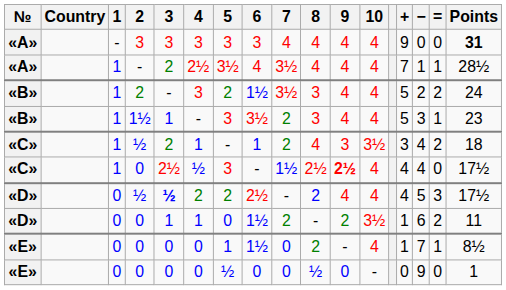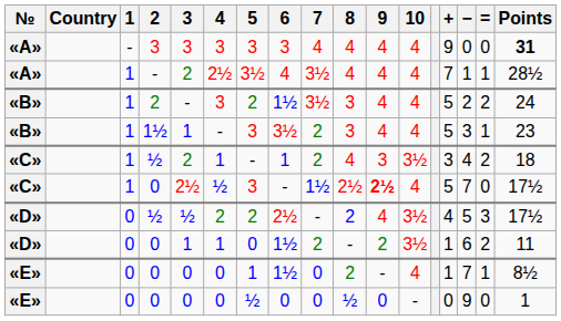«C» / 0 | +: 4 -> 5
«C» / 0 | −: 4 -> 7
«D» / ½ | 3: bold -> normal
«D» / ½ | 10: 4 -> 3½
